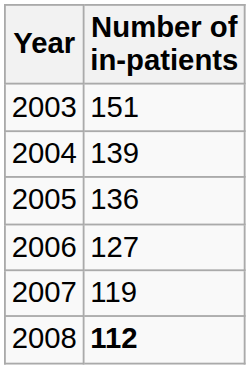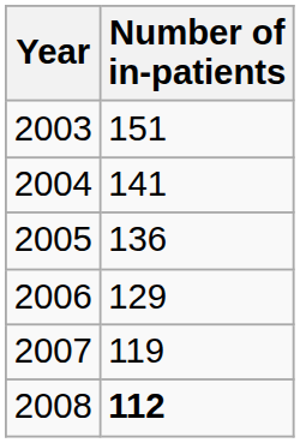2004 | Number of in-patients: 139 -> 141
2006 | Number of in-patients: 127 -> 129
